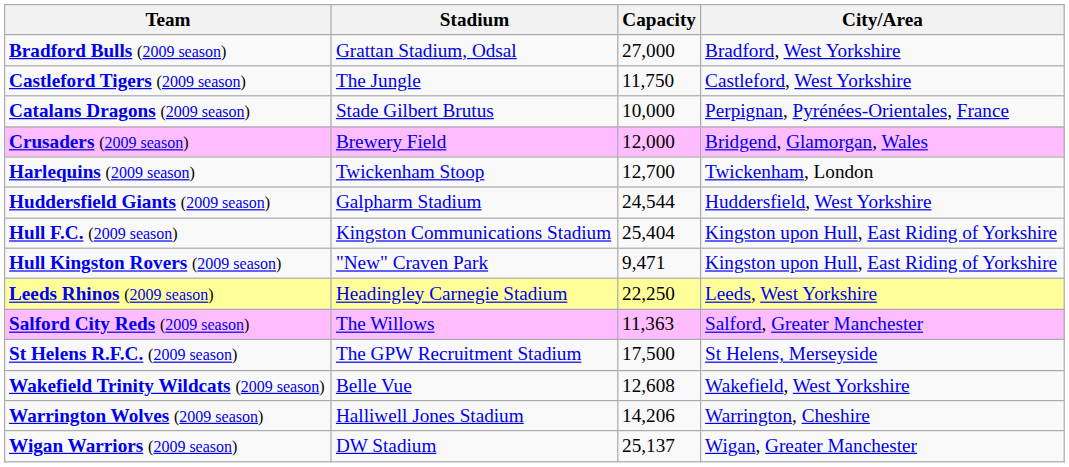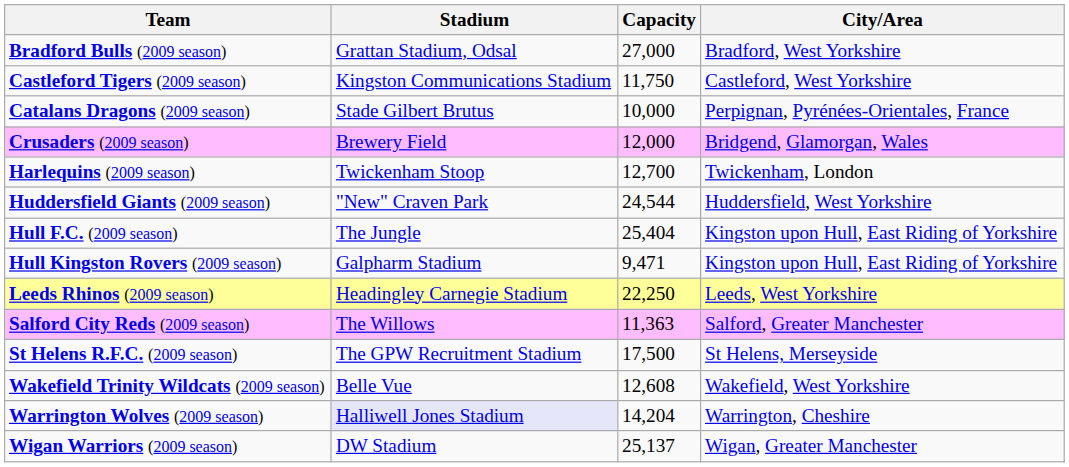Castleford Tigers (2009 season) | Stadium: The Jungle -> Kingston Communications Stadium
Huddersfield Giants (2009 season) | Stadium: Galpharm Stadium -> "New" Craven Park
Hull F.C. (2009 season) | Stadium: Kingston Communications Stadium -> The Jungle
Hull Kingston Rovers (2009 season) | Stadium: "New" Craven Park -> Galpharm Stadium
Warrington Wolves (2009 season) | Stadium: no background -> lavender background
Warrington Wolves (2009 season) | Capacity: 14,206 -> 14,204
